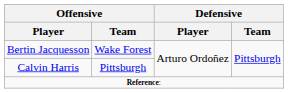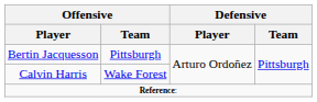Bertin Jacquesson | Offensive / Team: Wake Forest -> Pittsburgh
Calvin Harris | Offensive / Team: Pittsburgh -> Wake Forest
